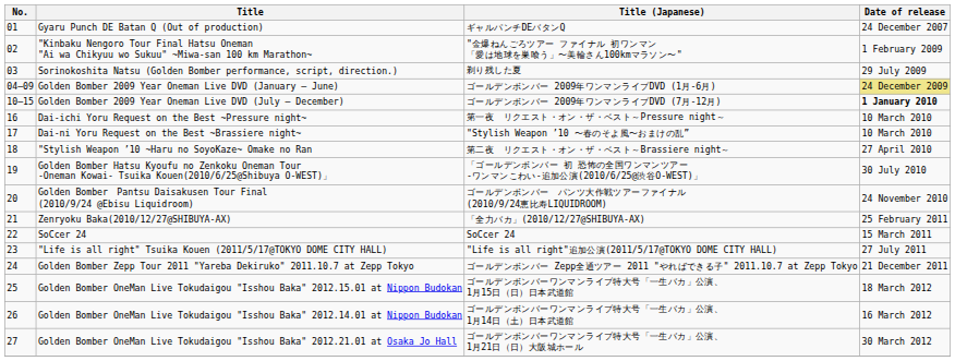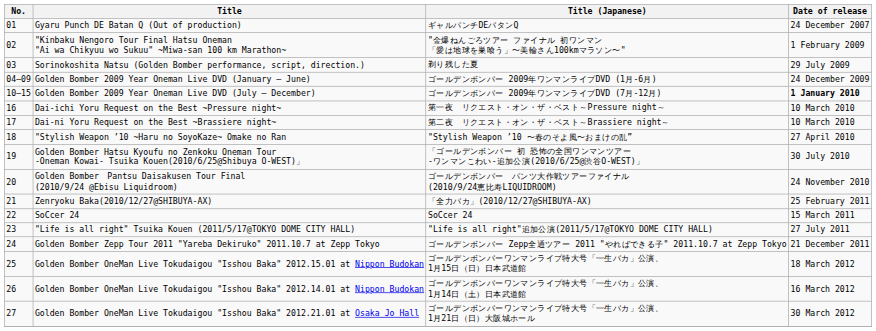Golden Bomber 2009 Year Oneman Live DVD (January – June) | Date of release: khaki background -> no background
Dai-ni Yoru Request on the Best ~Brassiere night~ | Title (Japanese): "Stylish Weapon ’10 〜春のそよ風〜おまけの乱” -> 第二夜 リクエスト・オン・ザ・ベスト～Brassiere night～
"Stylish Weapon ’10 ~Haru no SoyoKaze~ Omake no Ran | Title (Japanese): 第二夜 リクエスト・オン・ザ・ベスト～Brassiere night～ -> "Stylish Weapon ’10 〜春のそよ風〜おまけの乱”
